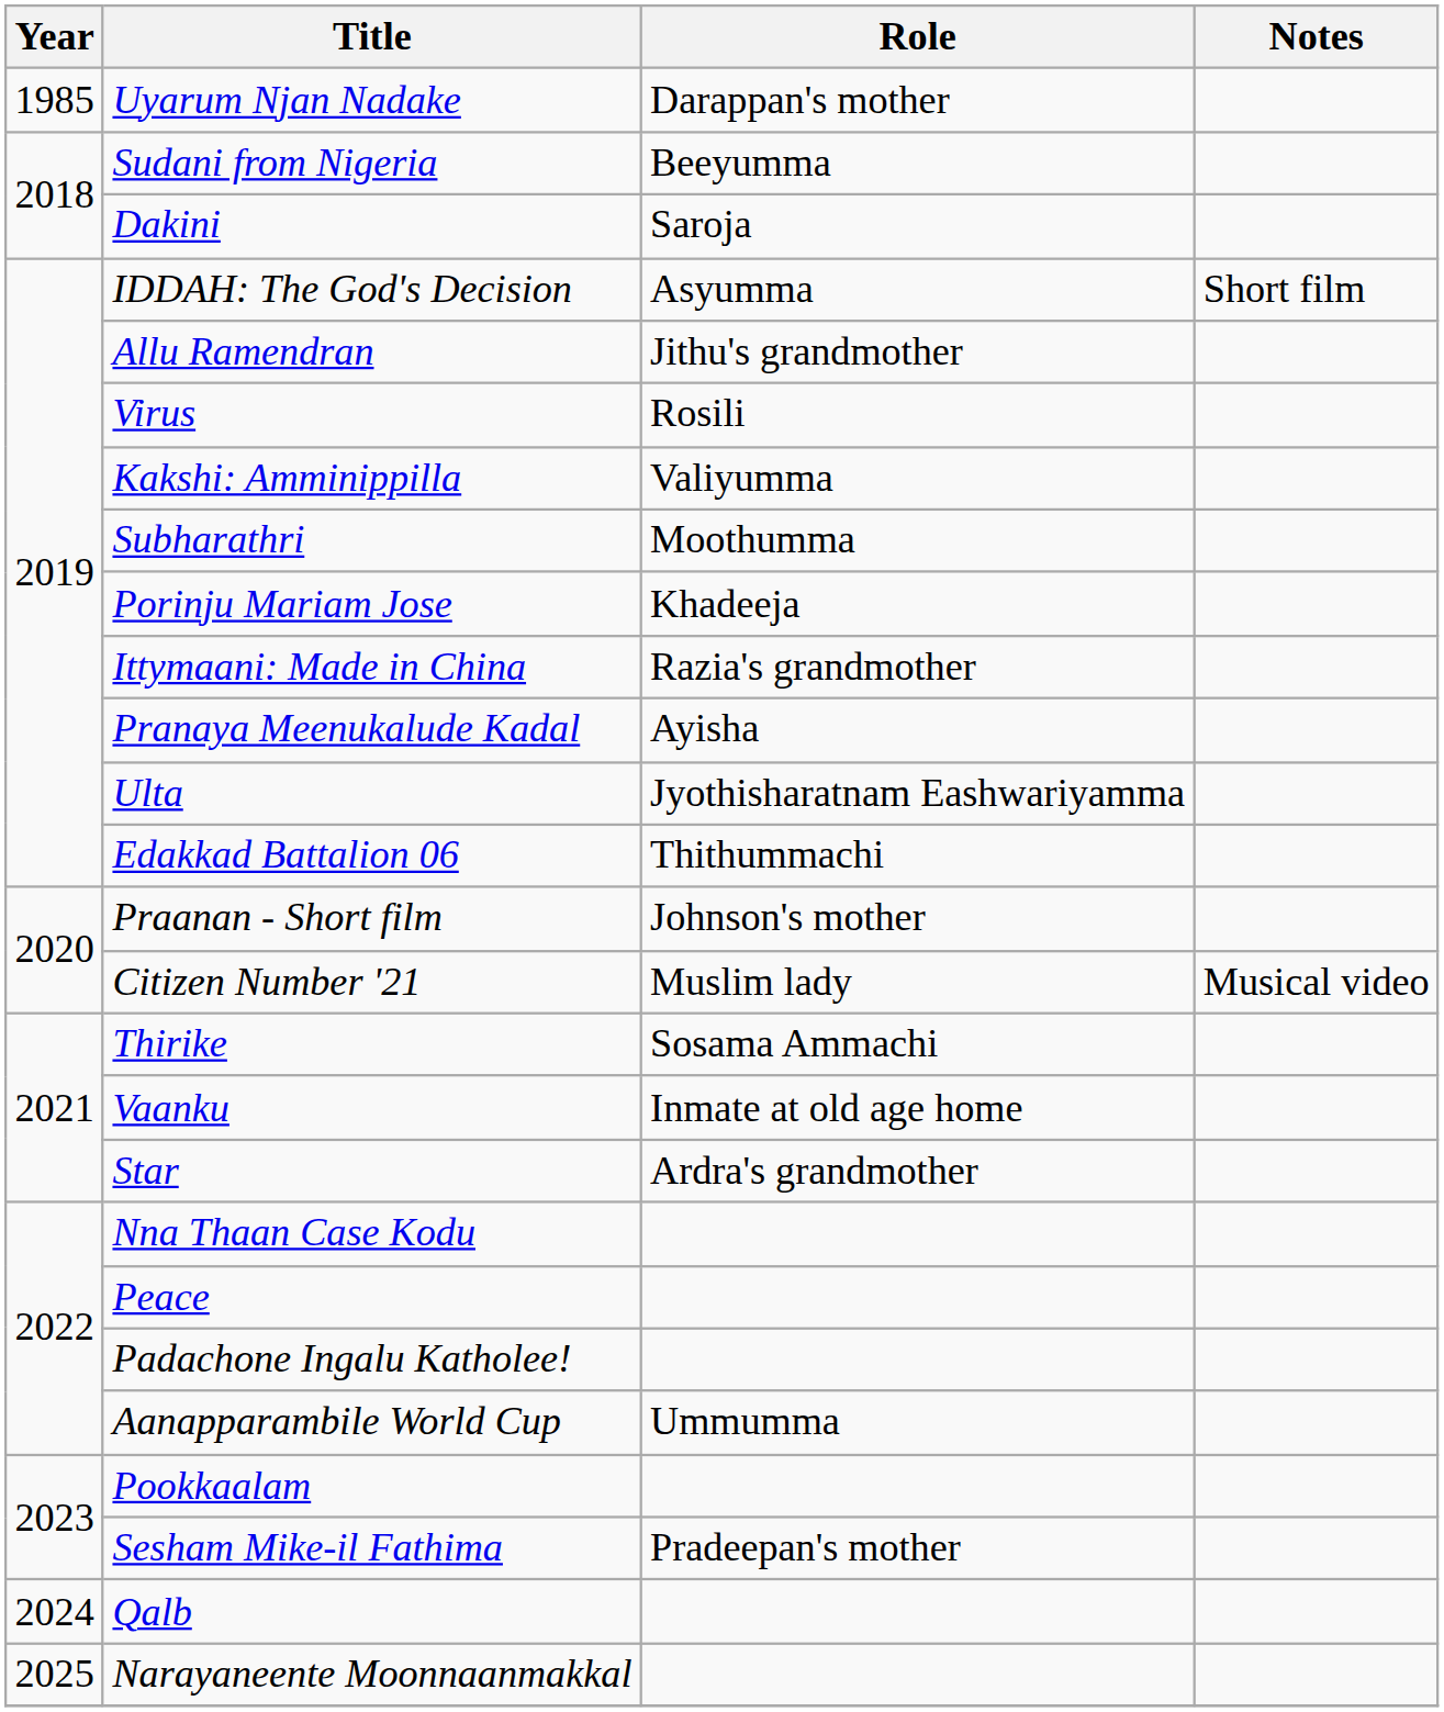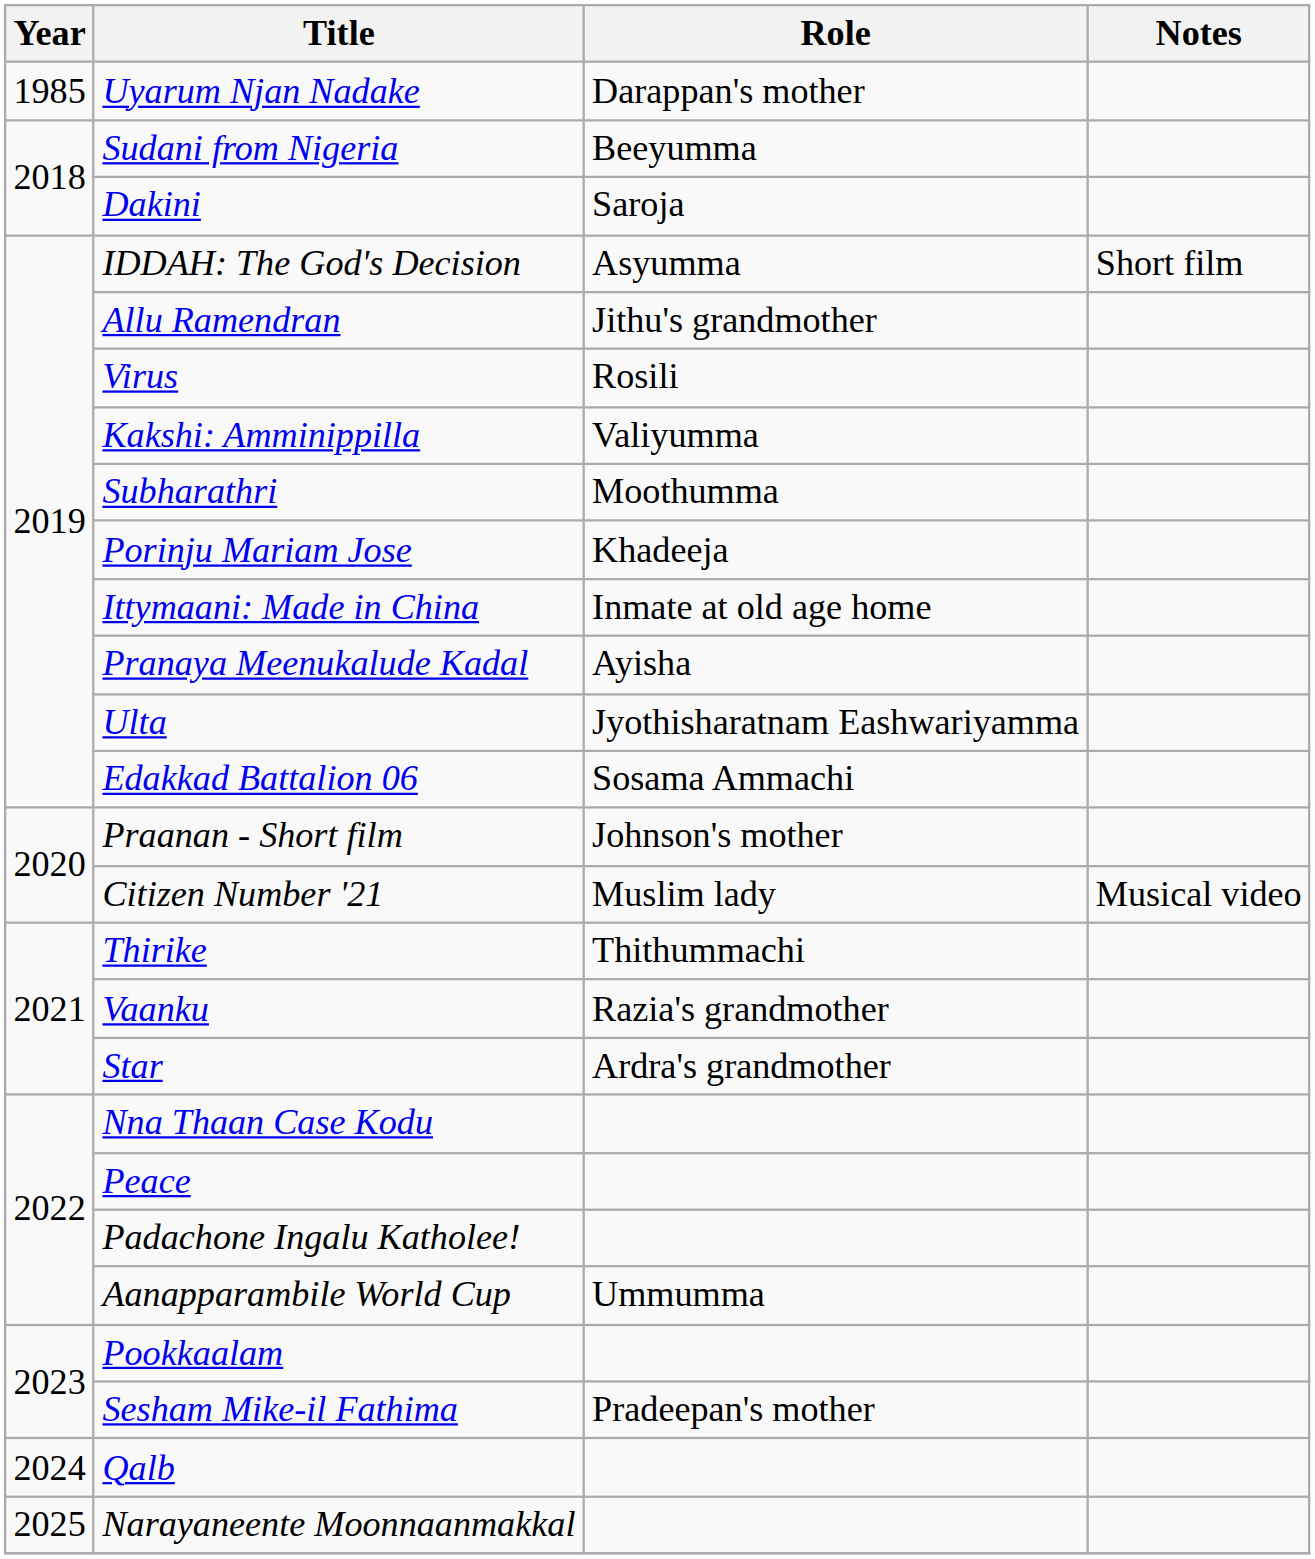Ittymaani: Made in China | Role: Razia's grandmother -> Inmate at old age home
Edakkad Battalion 06 | Role: Thithummachi -> Sosama Ammachi
Thirike | Role: Sosama Ammachi -> Thithummachi
Vaanku | Role: Inmate at old age home -> Razia's grandmother
